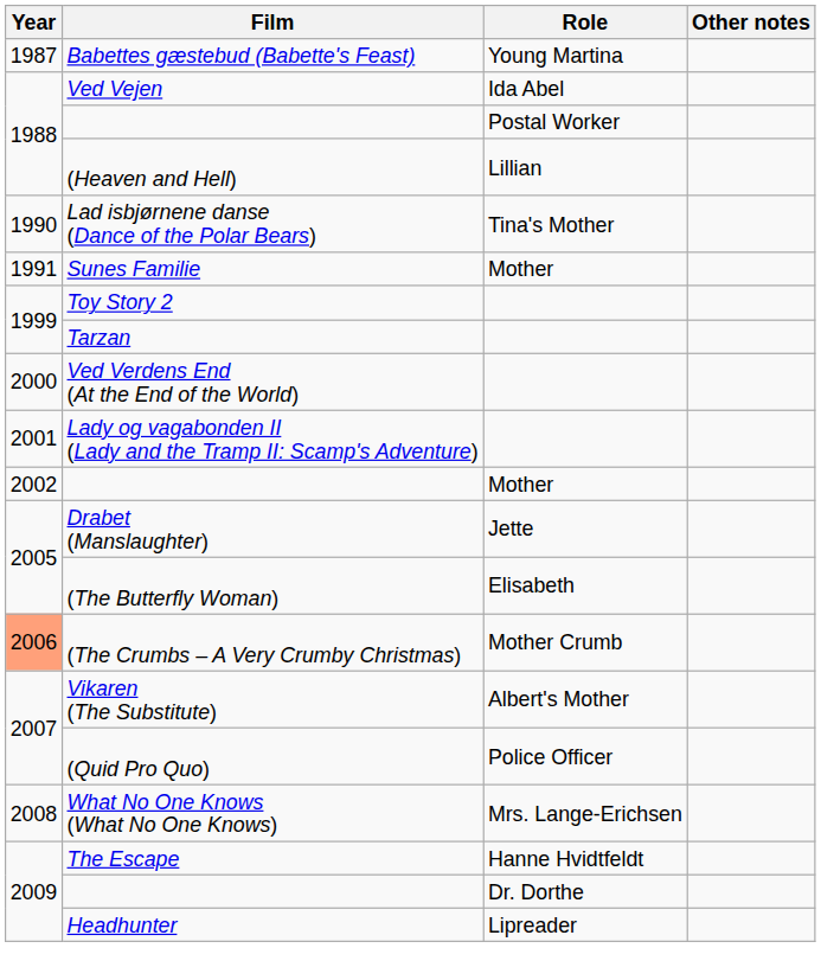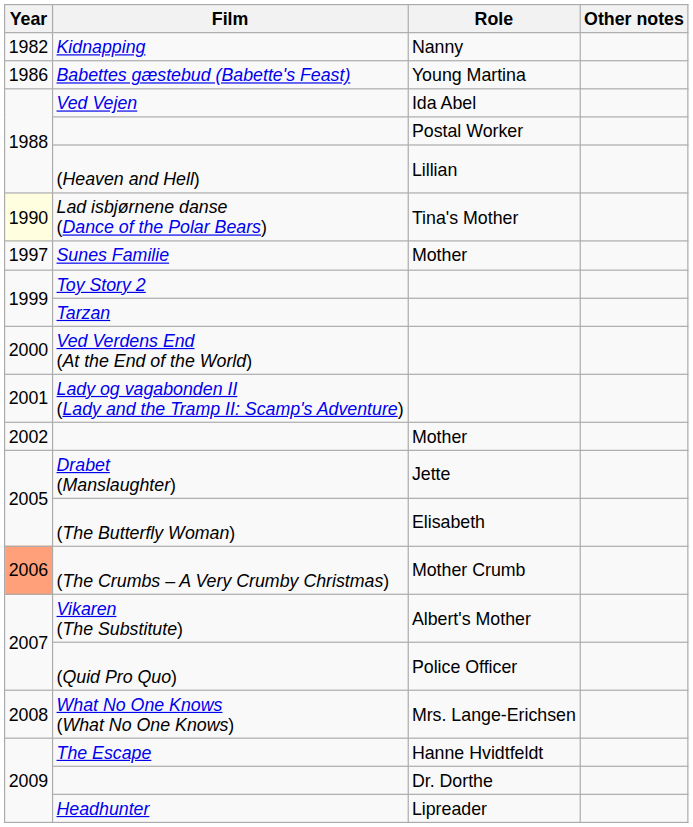+ row: 1982 | Kidnapping | Nanny
Babettes gæstebud (Babette's Feast) | Year: 1987 -> 1986
Lad isbjørnene danse (Dance of the Polar Bears) | Year: no background -> lightyellow background
Sunes Familie | Year: 1991 -> 1997
